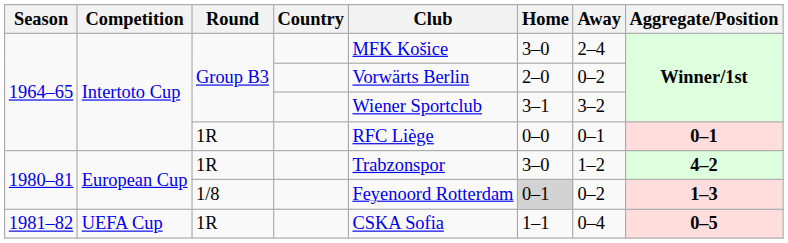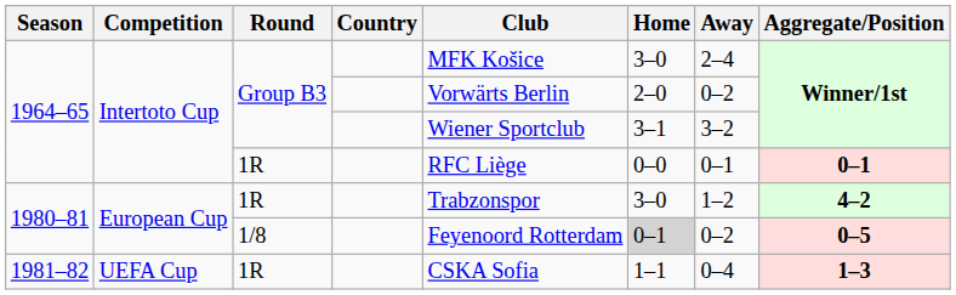1980–81 / 1/8 | Aggregate/Position: 1–3 -> 0–5
1981–82 | Aggregate/Position: 0–5 -> 1–3
